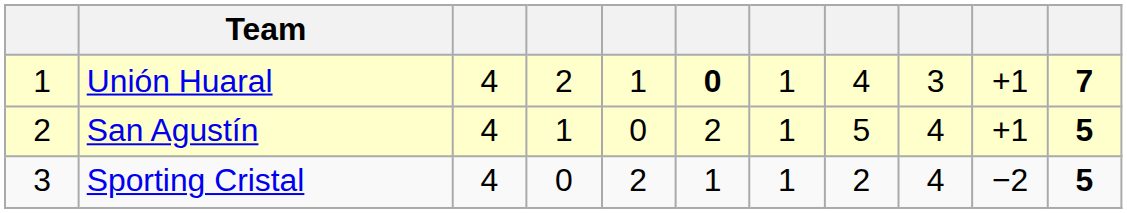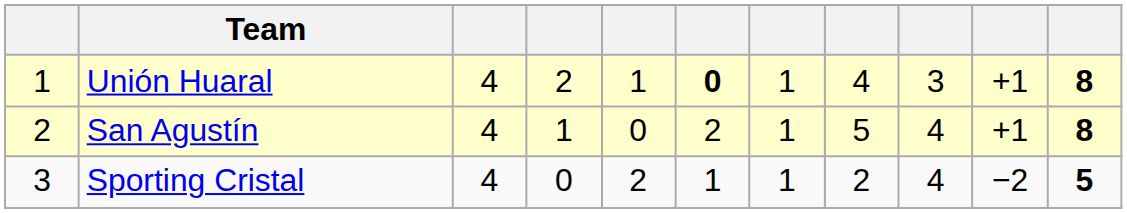Unión Huaral | column 11: 7 -> 8
San Agustín | column 11: 5 -> 8
